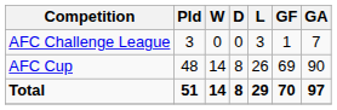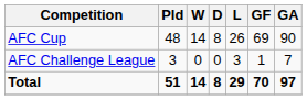rows swapped: AFC Cup <-> AFC Challenge League
